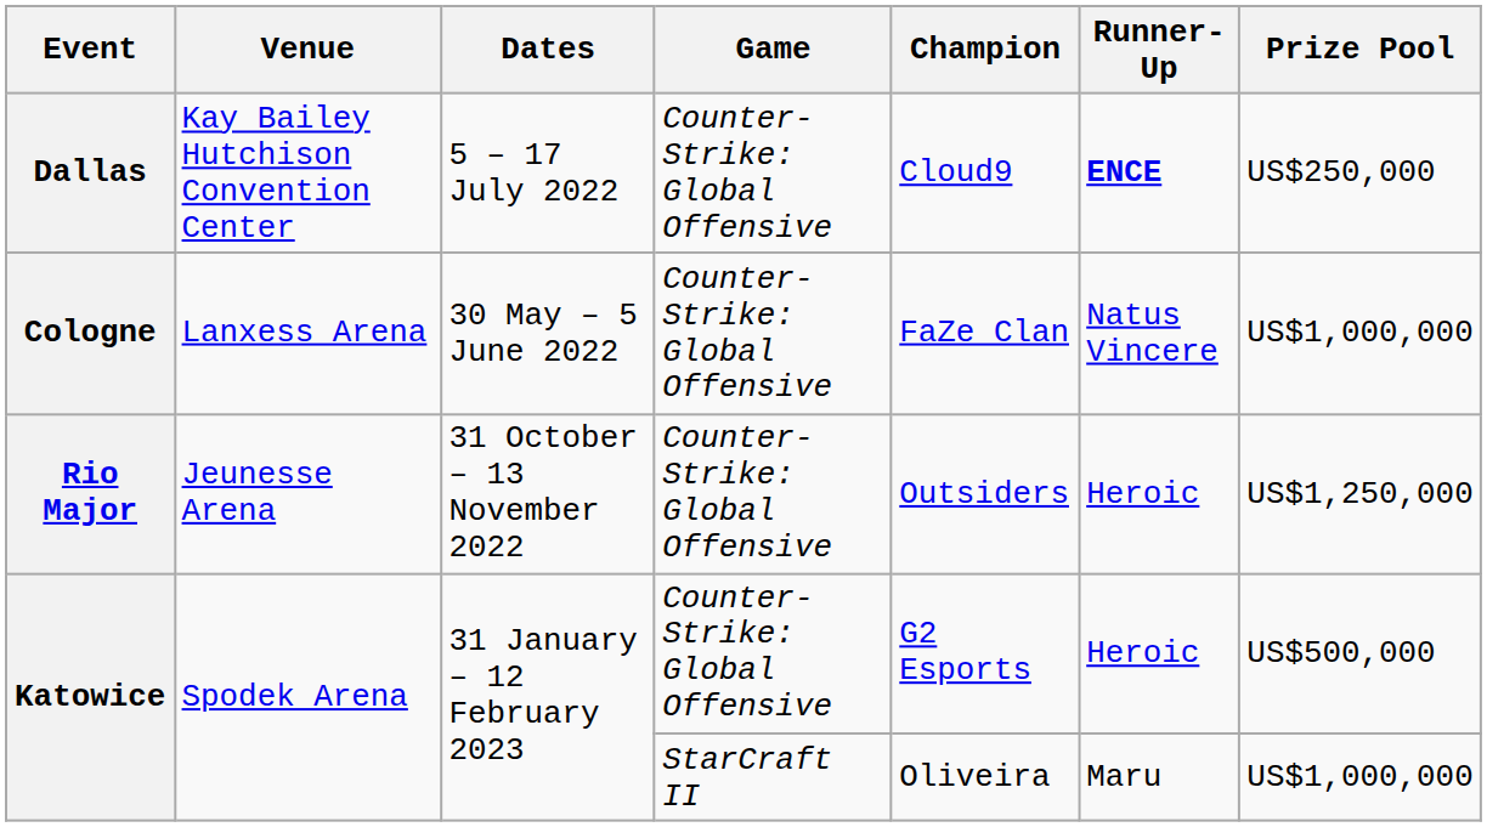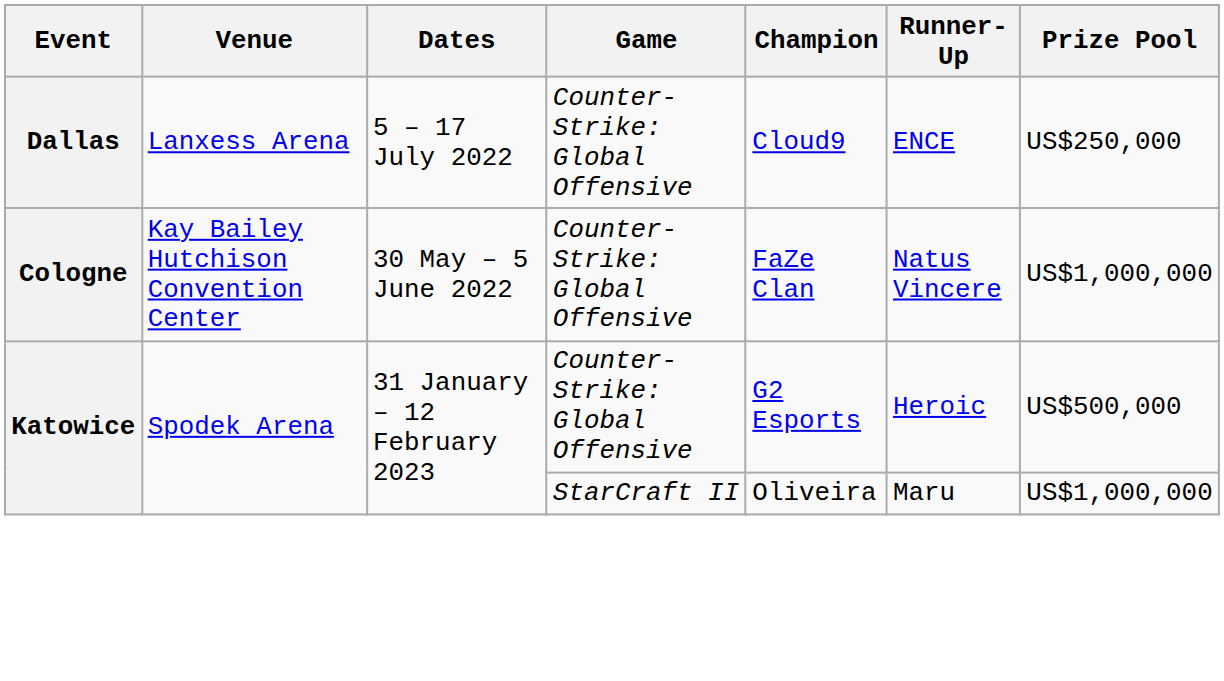Dallas | Venue: Kay Bailey Hutchison Convention Center -> Lanxess Arena
Dallas | Runner-Up: bold -> normal
Cologne | Venue: Lanxess Arena -> Kay Bailey Hutchison Convention Center
- row: Rio Major | Jeunesse Arena | 31 October – 13 November 2022 | Counter-Strike: Global Offensive | Outsiders | Heroic | US$1,250,000
